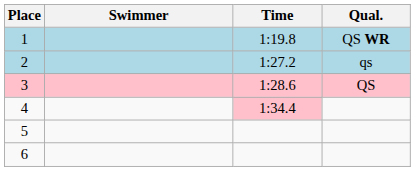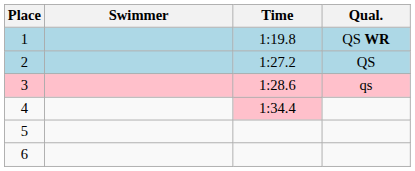2 | Qual.: qs -> QS
3 | Qual.: QS -> qs
